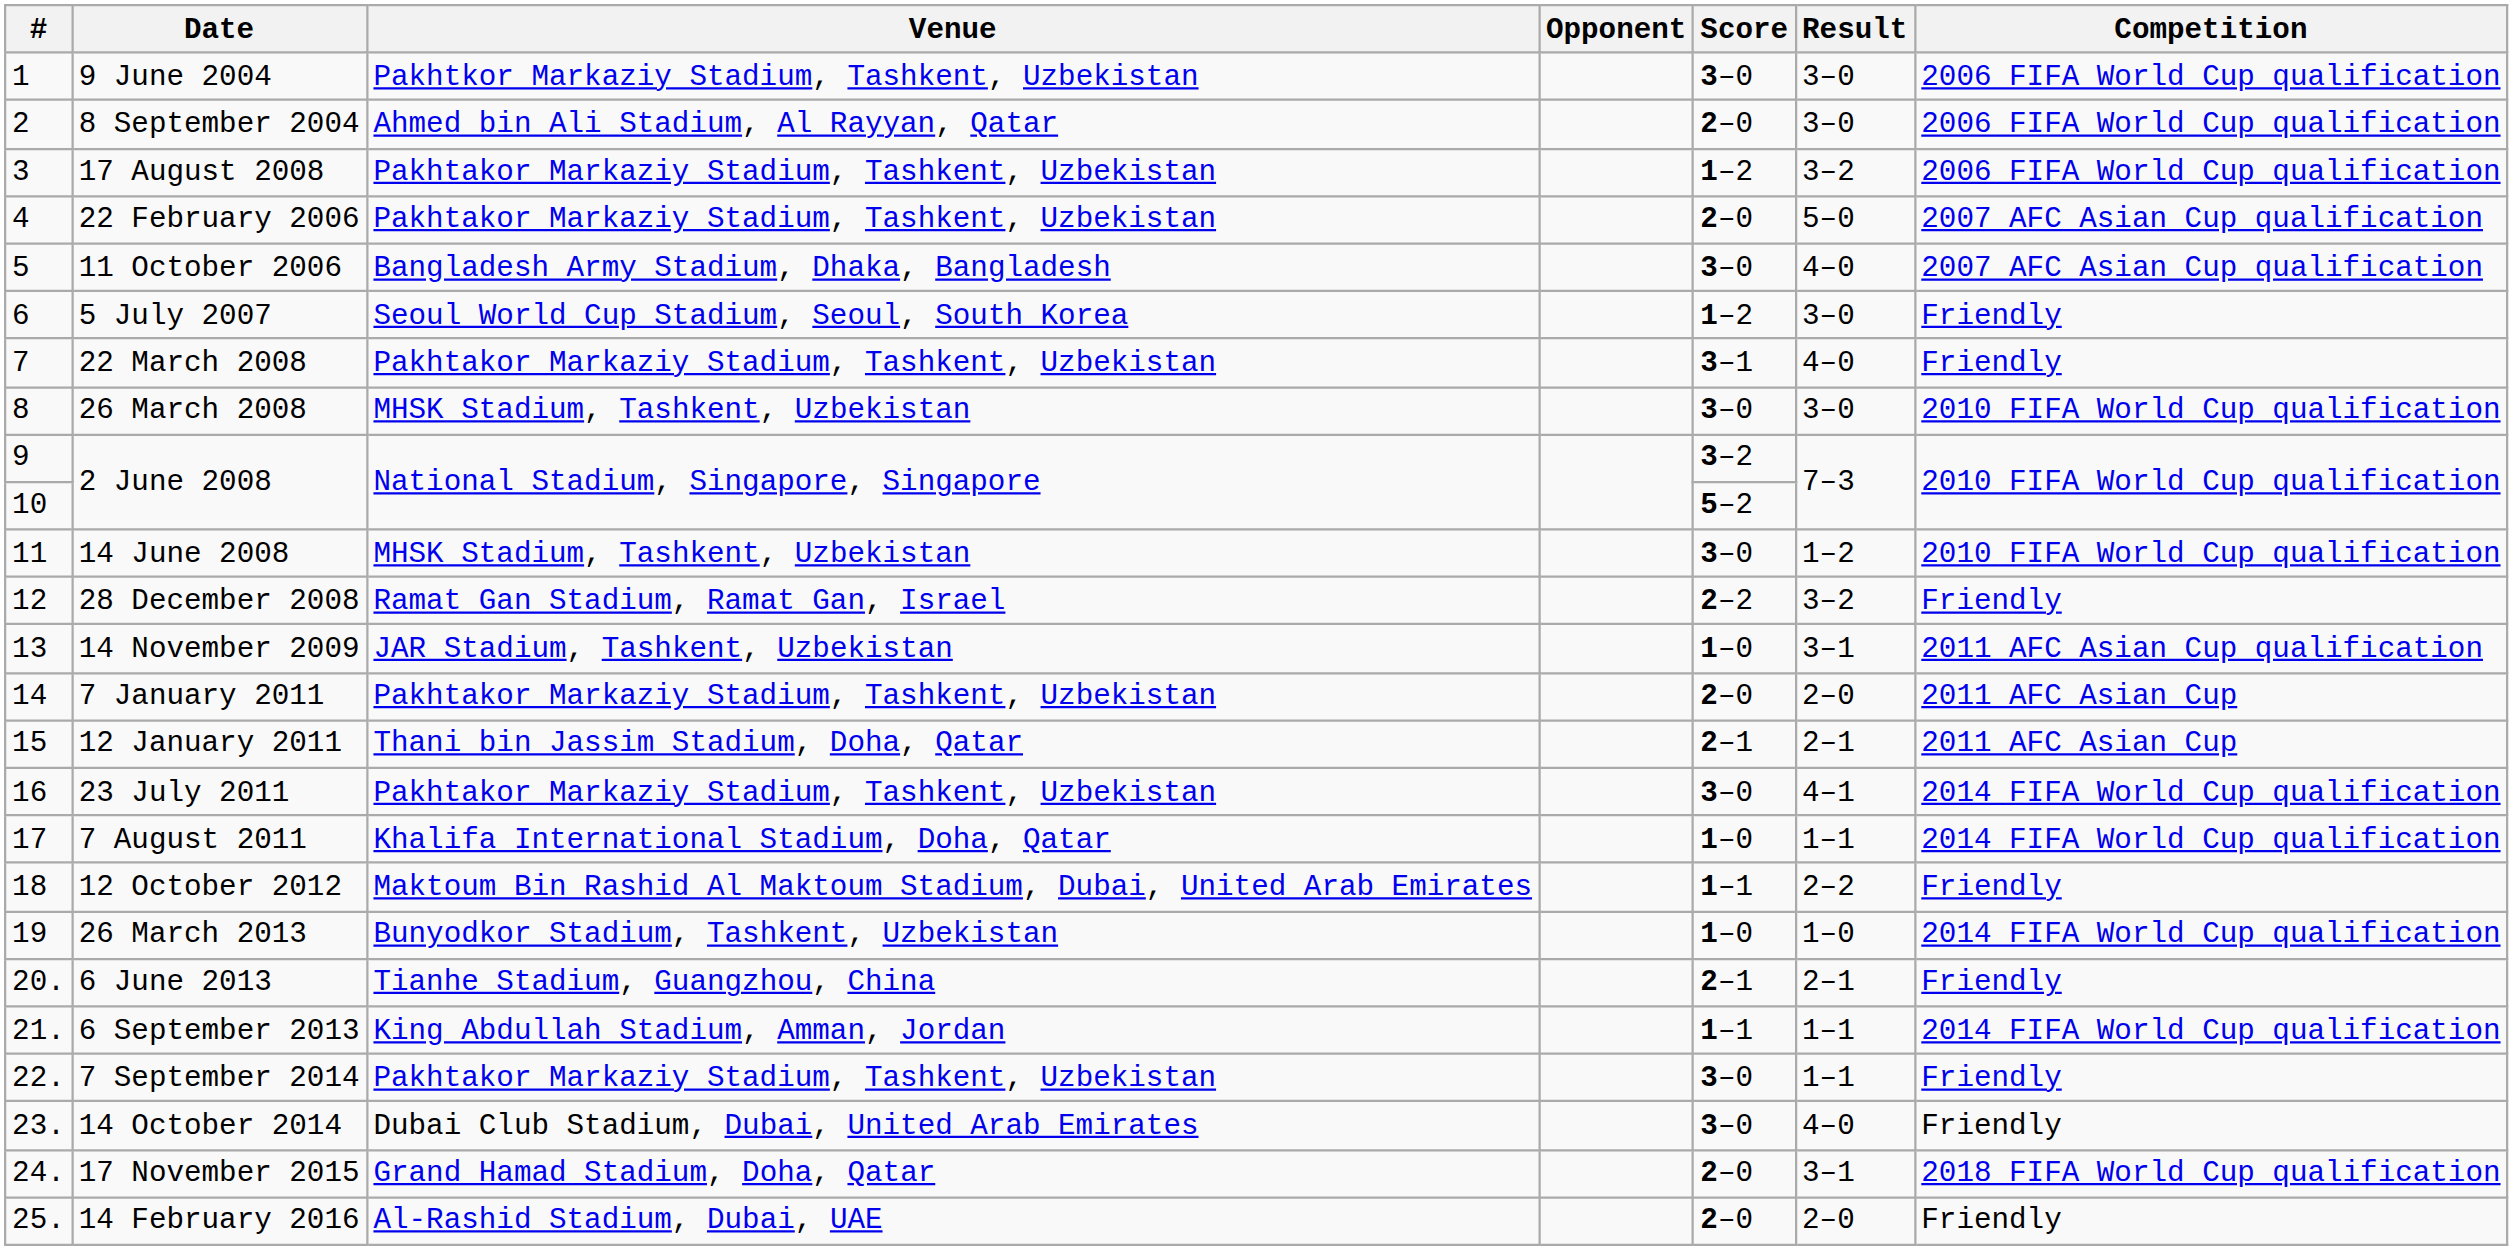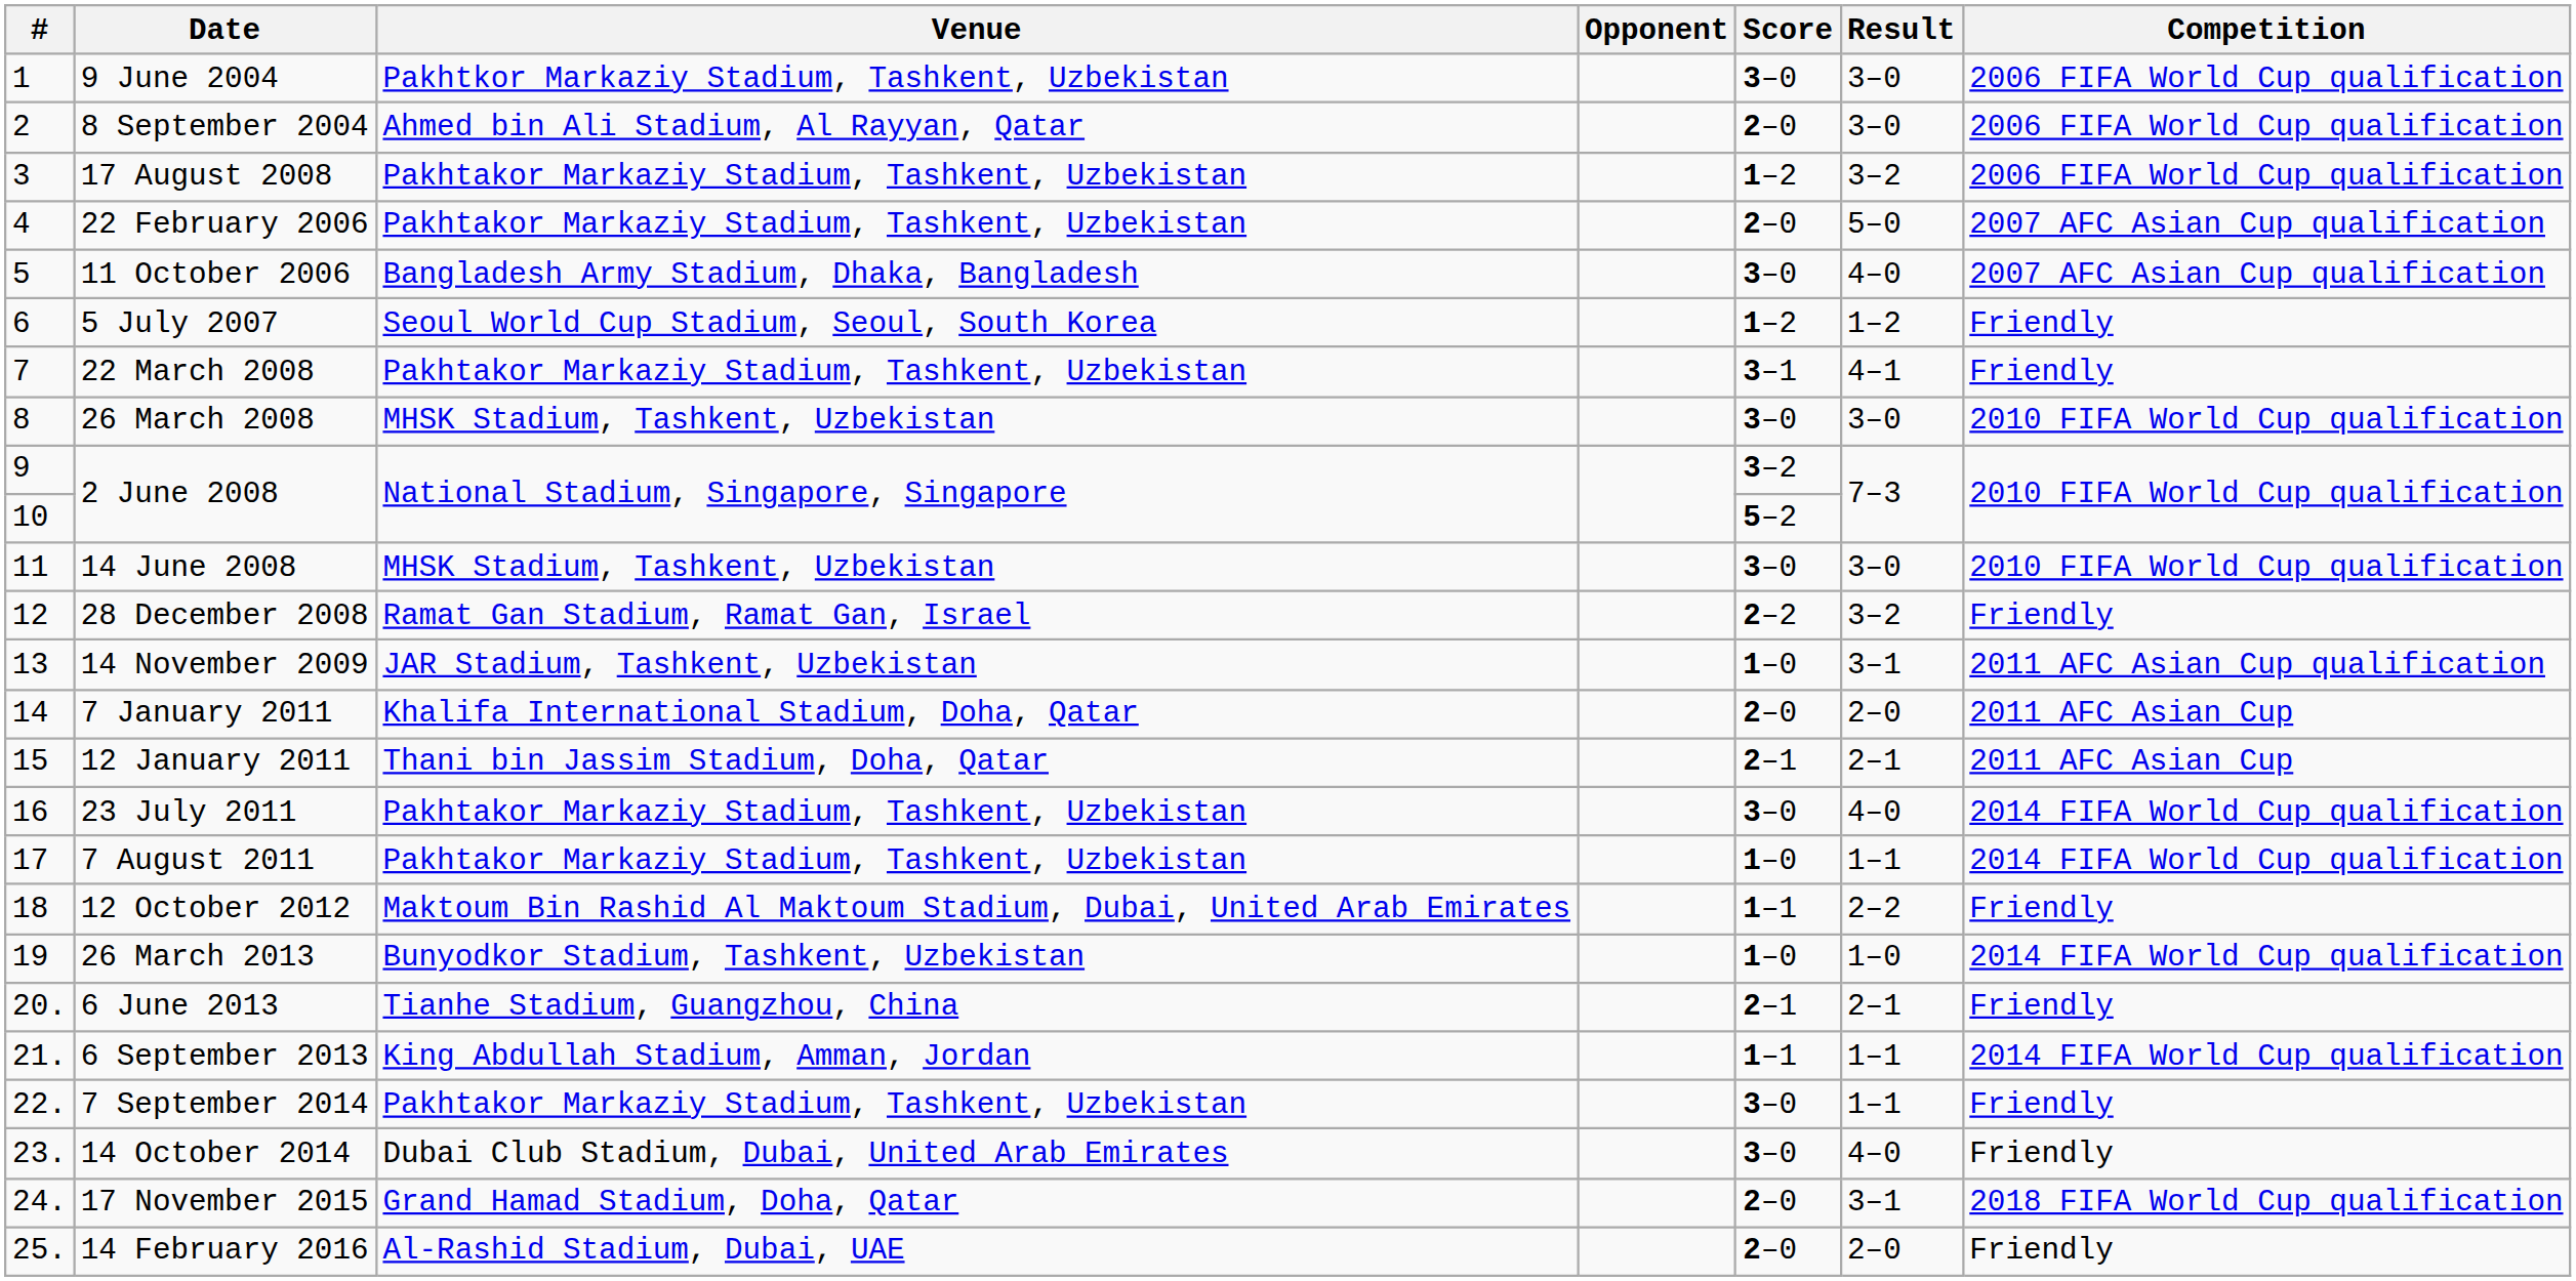5 July 2007 | Result: 3–0 -> 1–2
22 March 2008 | Result: 4–0 -> 4–1
14 June 2008 | Result: 1–2 -> 3–0
7 January 2011 | Venue: Pakhtakor Markaziy Stadium, Tashkent, Uzbekistan -> Khalifa International Stadium, Doha, Qatar
23 July 2011 | Result: 4–1 -> 4–0
7 August 2011 | Venue: Khalifa International Stadium, Doha, Qatar -> Pakhtakor Markaziy Stadium, Tashkent, Uzbekistan
